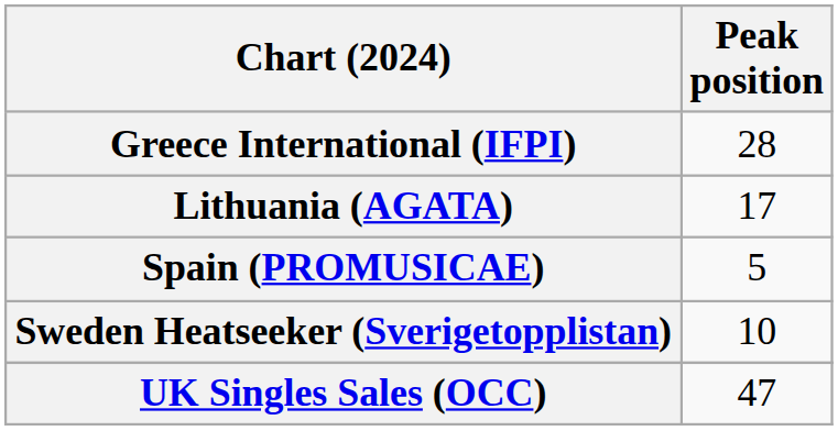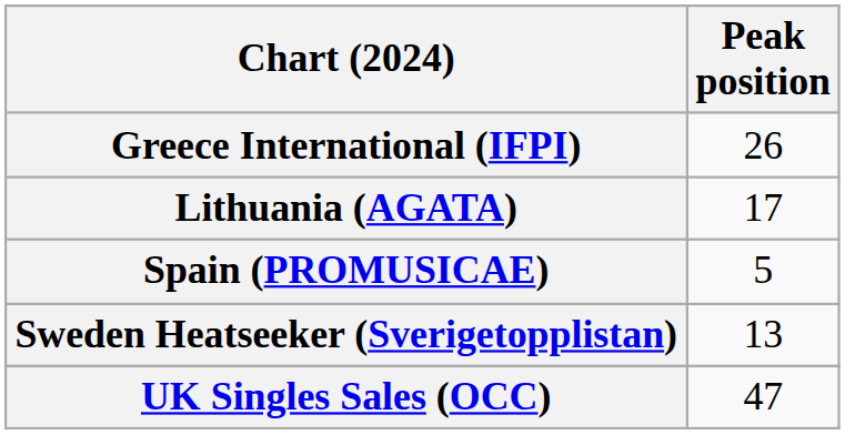Greece International (IFPI) | Peak position: 28 -> 26
Sweden Heatseeker (Sverigetopplistan) | Peak position: 10 -> 13
